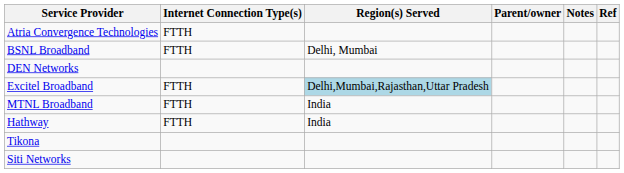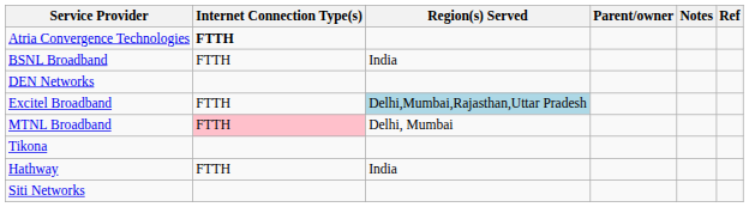Atria Convergence Technologies | Internet Connection Type(s): normal -> bold
BSNL Broadband | Region(s) Served: Delhi, Mumbai -> India
MTNL Broadband | Internet Connection Type(s): no background -> pink background
MTNL Broadband | Region(s) Served: India -> Delhi, Mumbai
rows swapped: Hathway <-> Tikona
